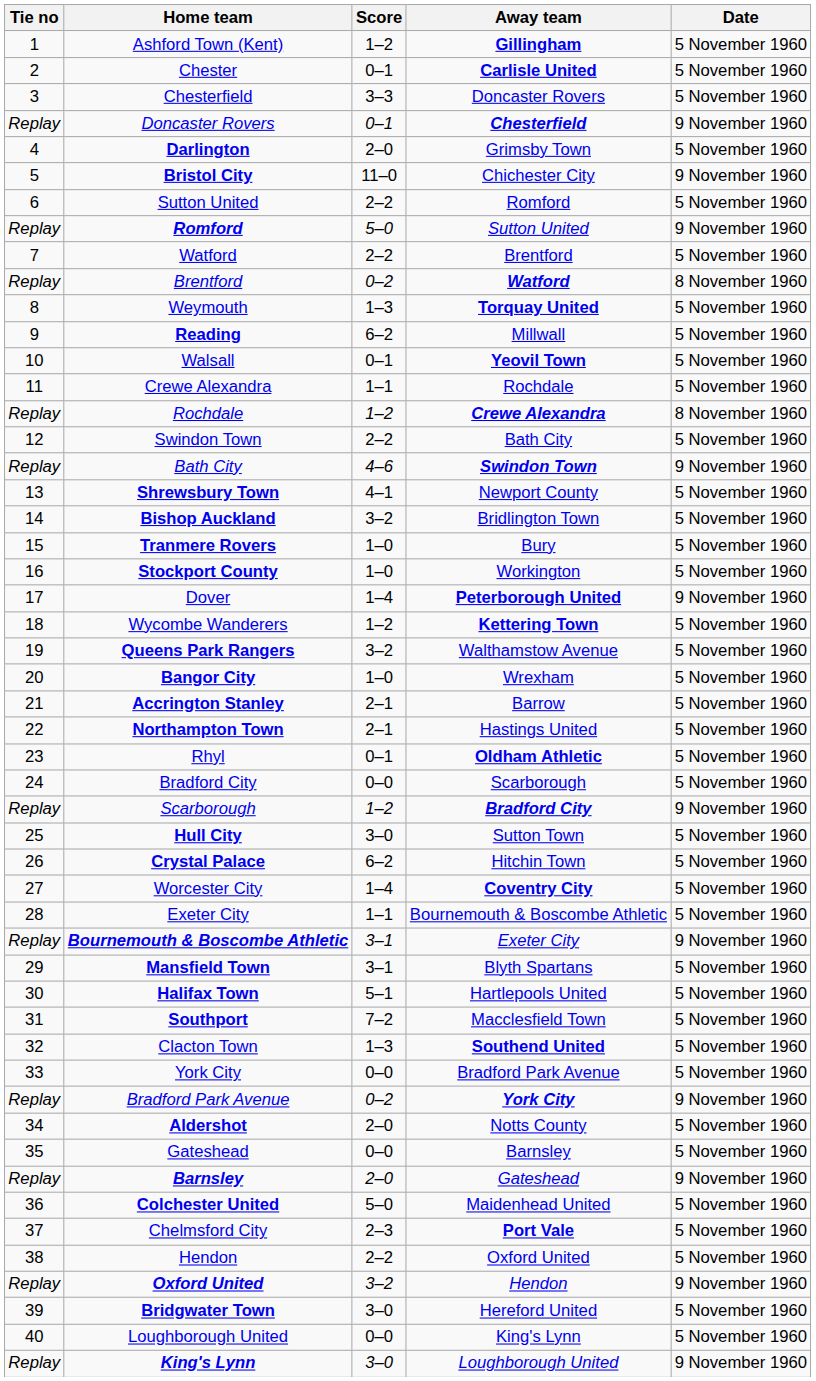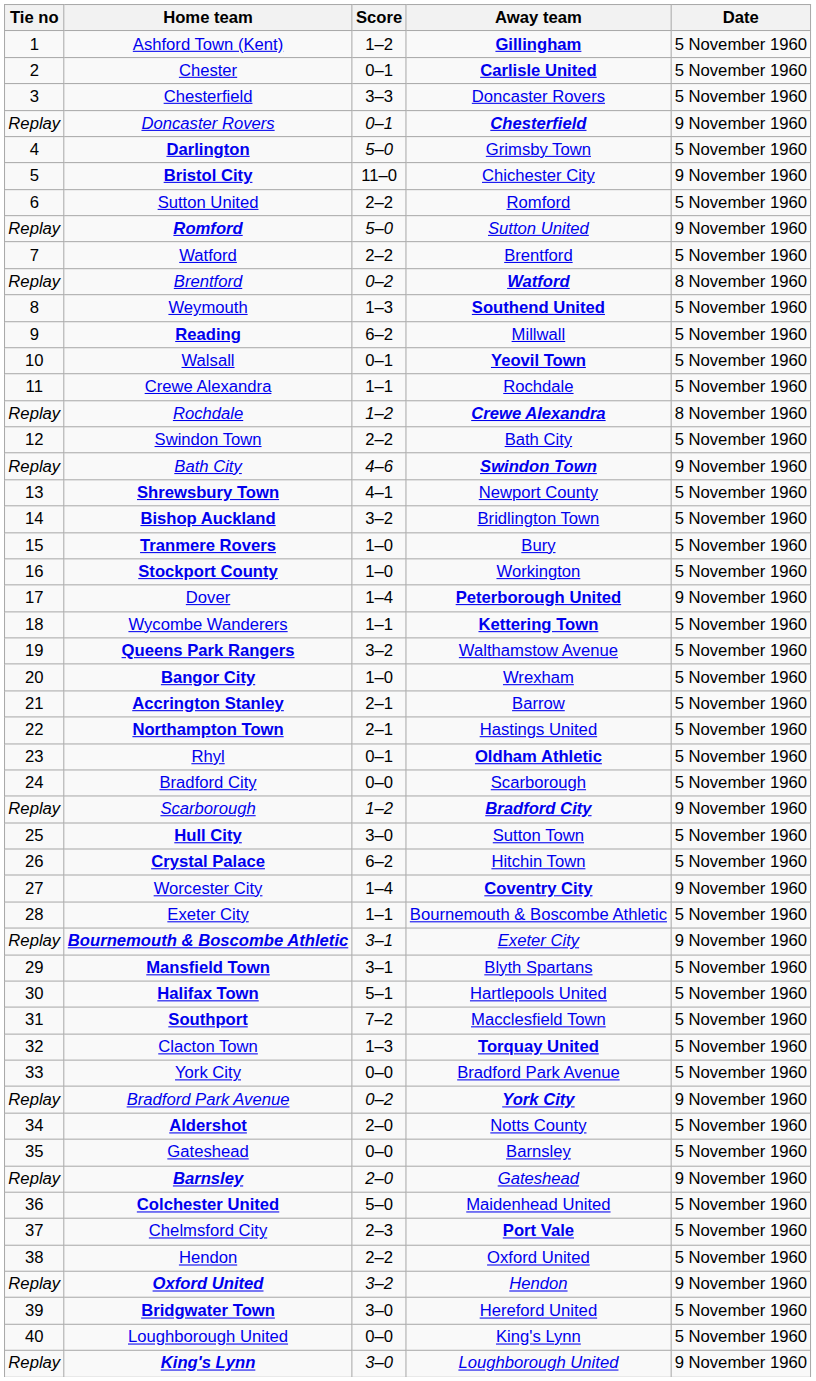Darlington | Score: 2–0 -> 5–0
Weymouth | Away team: Torquay United -> Southend United
Wycombe Wanderers | Score: 1–2 -> 1–1
Worcester City | Date: 5 November 1960 -> 9 November 1960
Clacton Town | Away team: Southend United -> Torquay United
